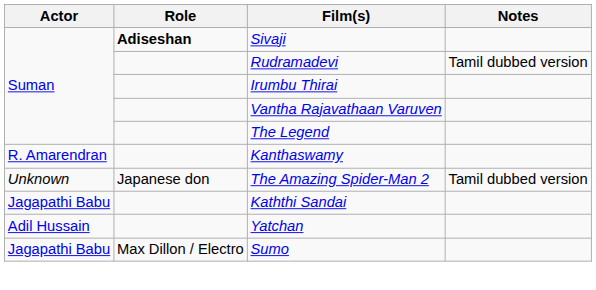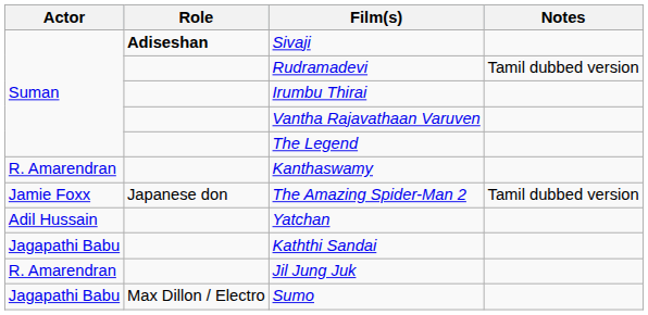The Amazing Spider-Man 2 | Actor: Unknown -> Jamie Foxx
rows swapped: Kaththi Sandai <-> Yatchan
+ row: R. Amarendran | Jil Jung Juk
